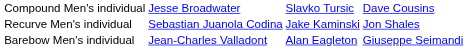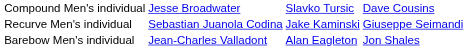Recurve Men's individual | column 4: Jon Shales -> Giuseppe Seimandi
Barebow Men's individual | column 4: Giuseppe Seimandi -> Jon Shales
